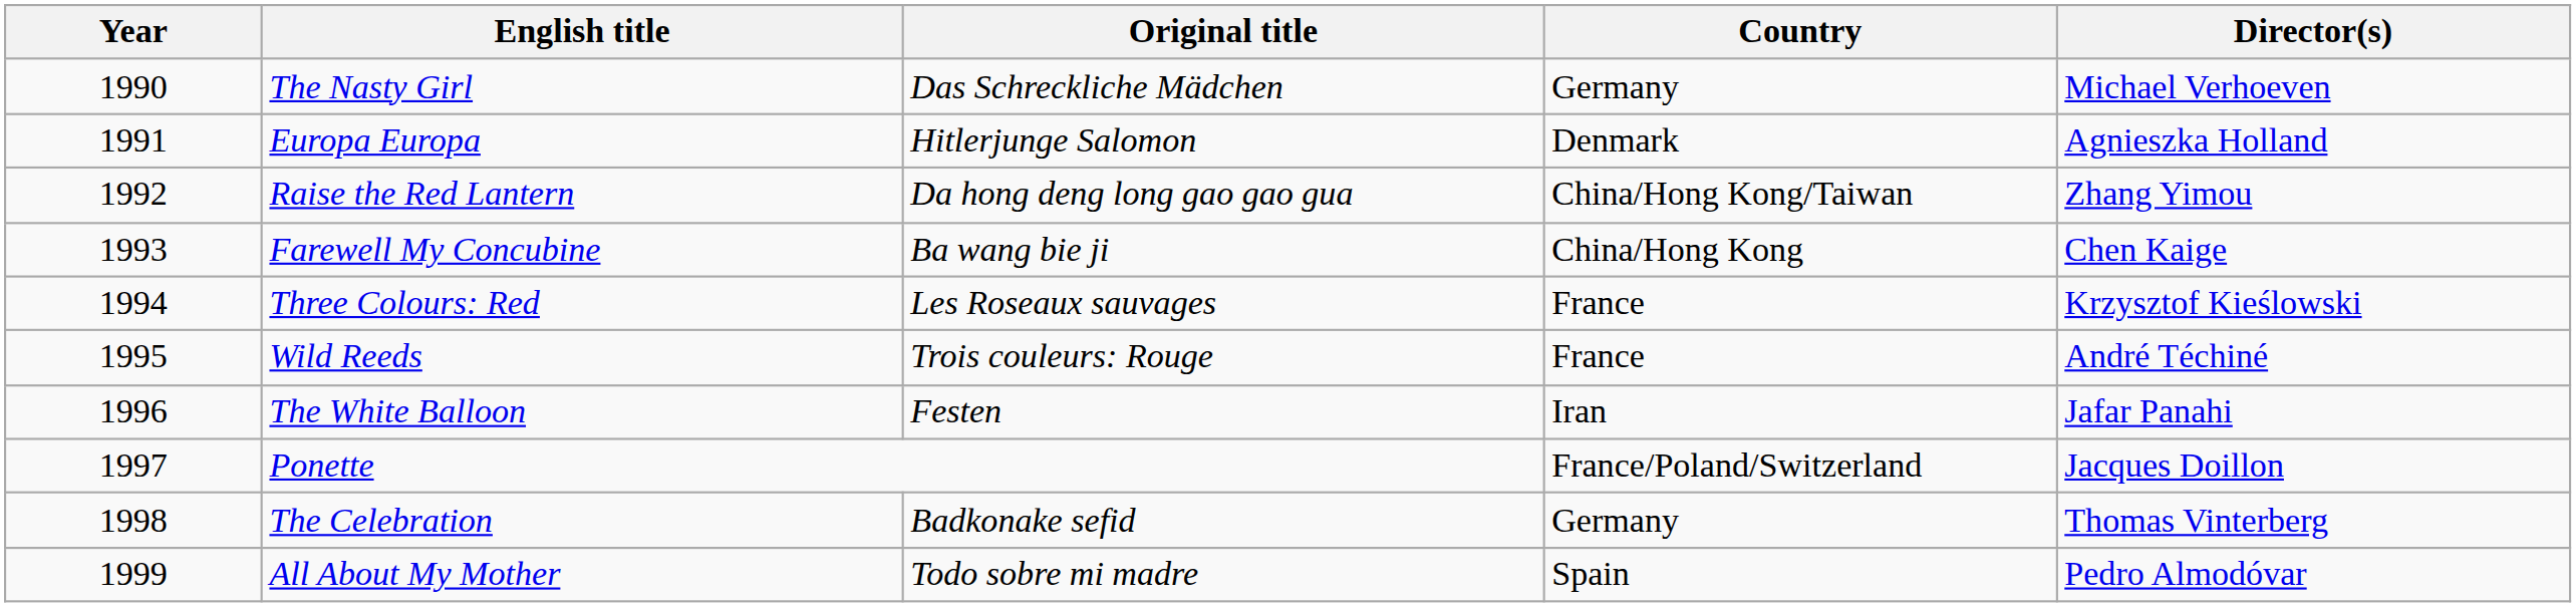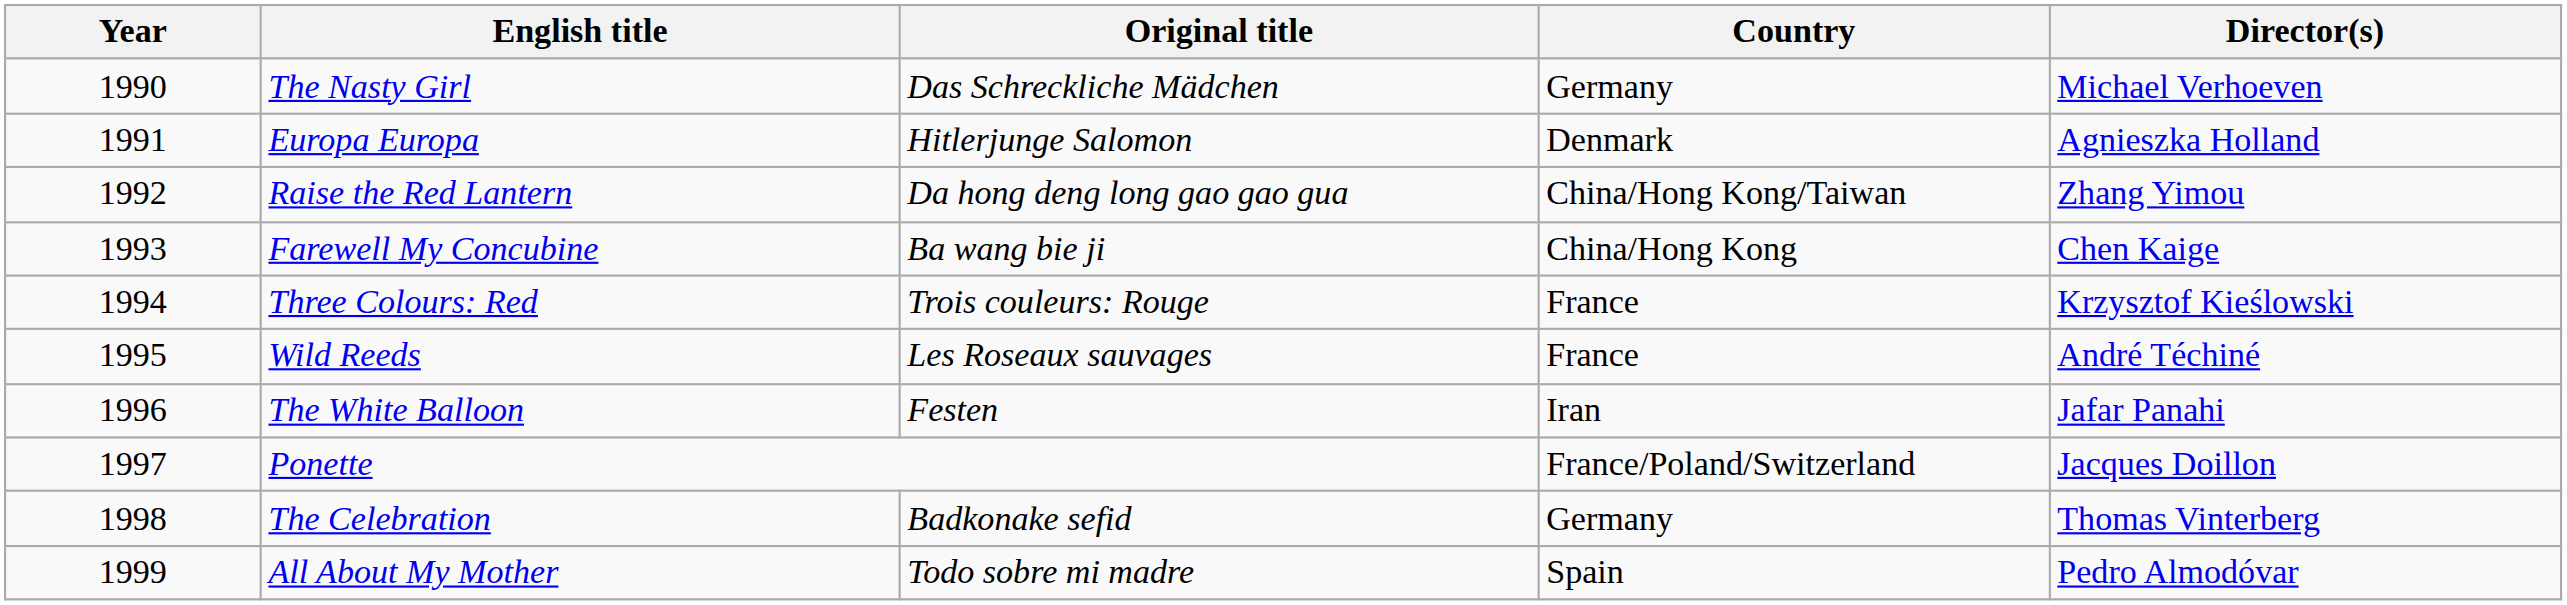Three Colours: Red | Original title: Les Roseaux sauvages -> Trois couleurs: Rouge
Wild Reeds | Original title: Trois couleurs: Rouge -> Les Roseaux sauvages
